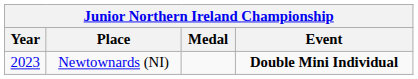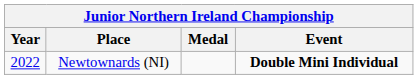Newtownards (NI) | Year: 2023 -> 2022
